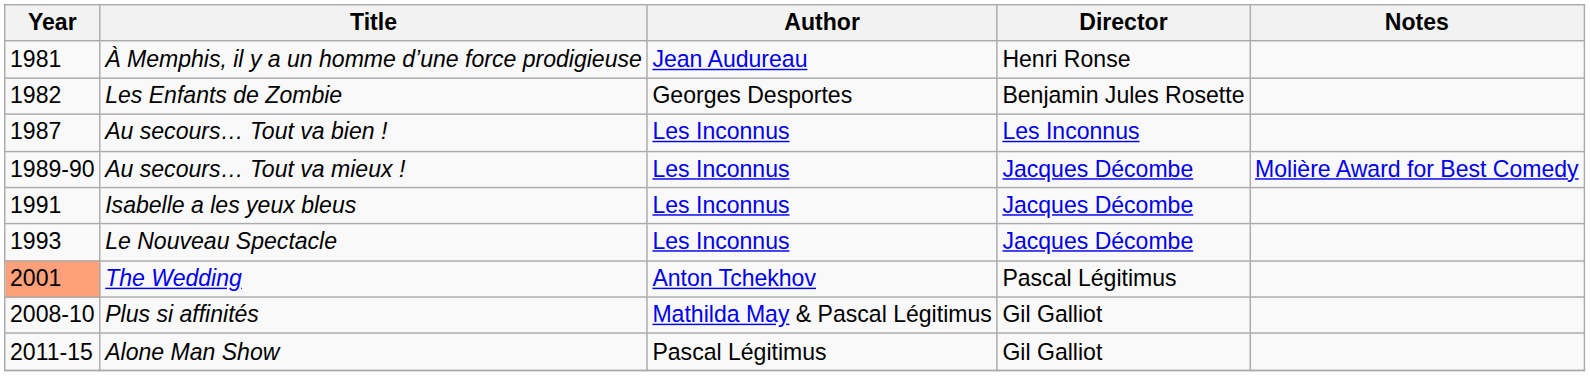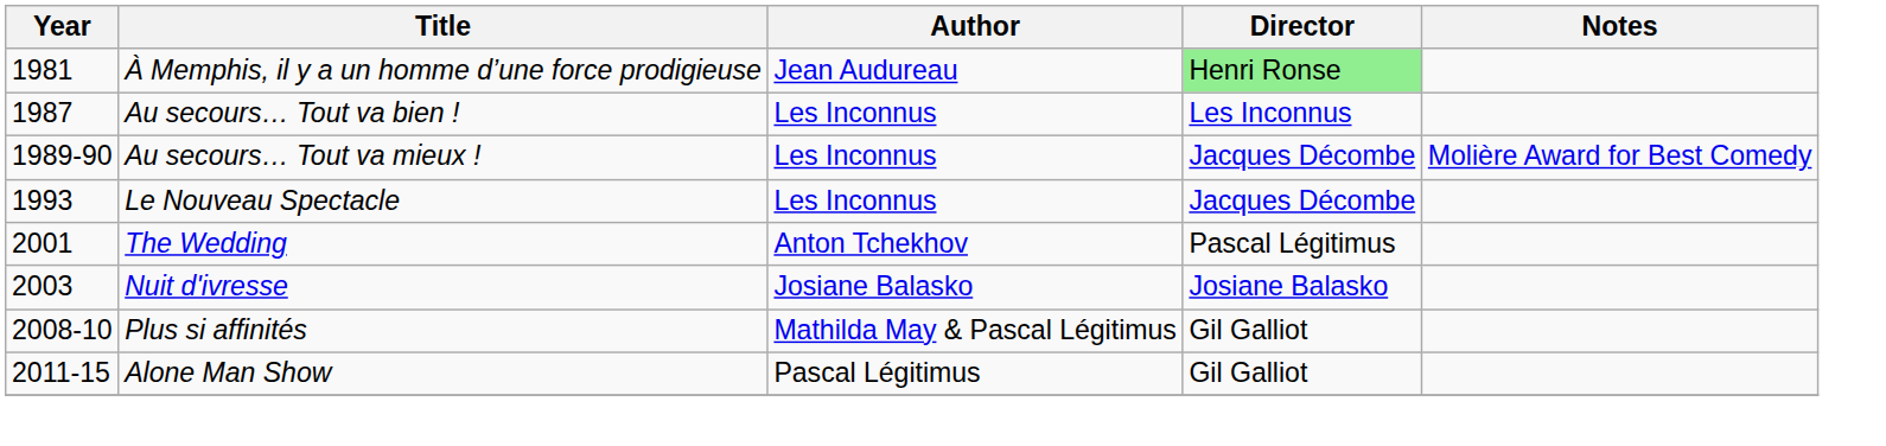À Memphis, il y a un homme d’une force prodigieuse | Director: no background -> lightgreen background
- row: 1982 | Les Enfants de Zombie | Georges Desportes | Benjamin Jules Rosette
- row: 1991 | Isabelle a les yeux bleus | Les Inconnus | Jacques Décombe
The Wedding | Year: lightsalmon background -> no background
+ row: 2003 | Nuit d'ivresse | Josiane Balasko | Josiane Balasko
